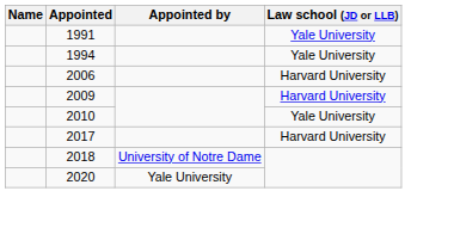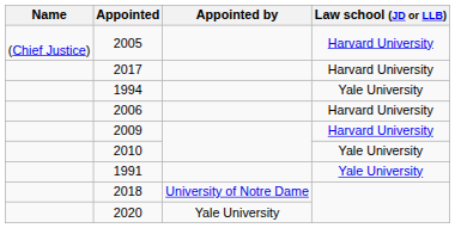+ row: (Chief Justice) | 2005 | Harvard University
rows swapped: 1991 <-> 2017
